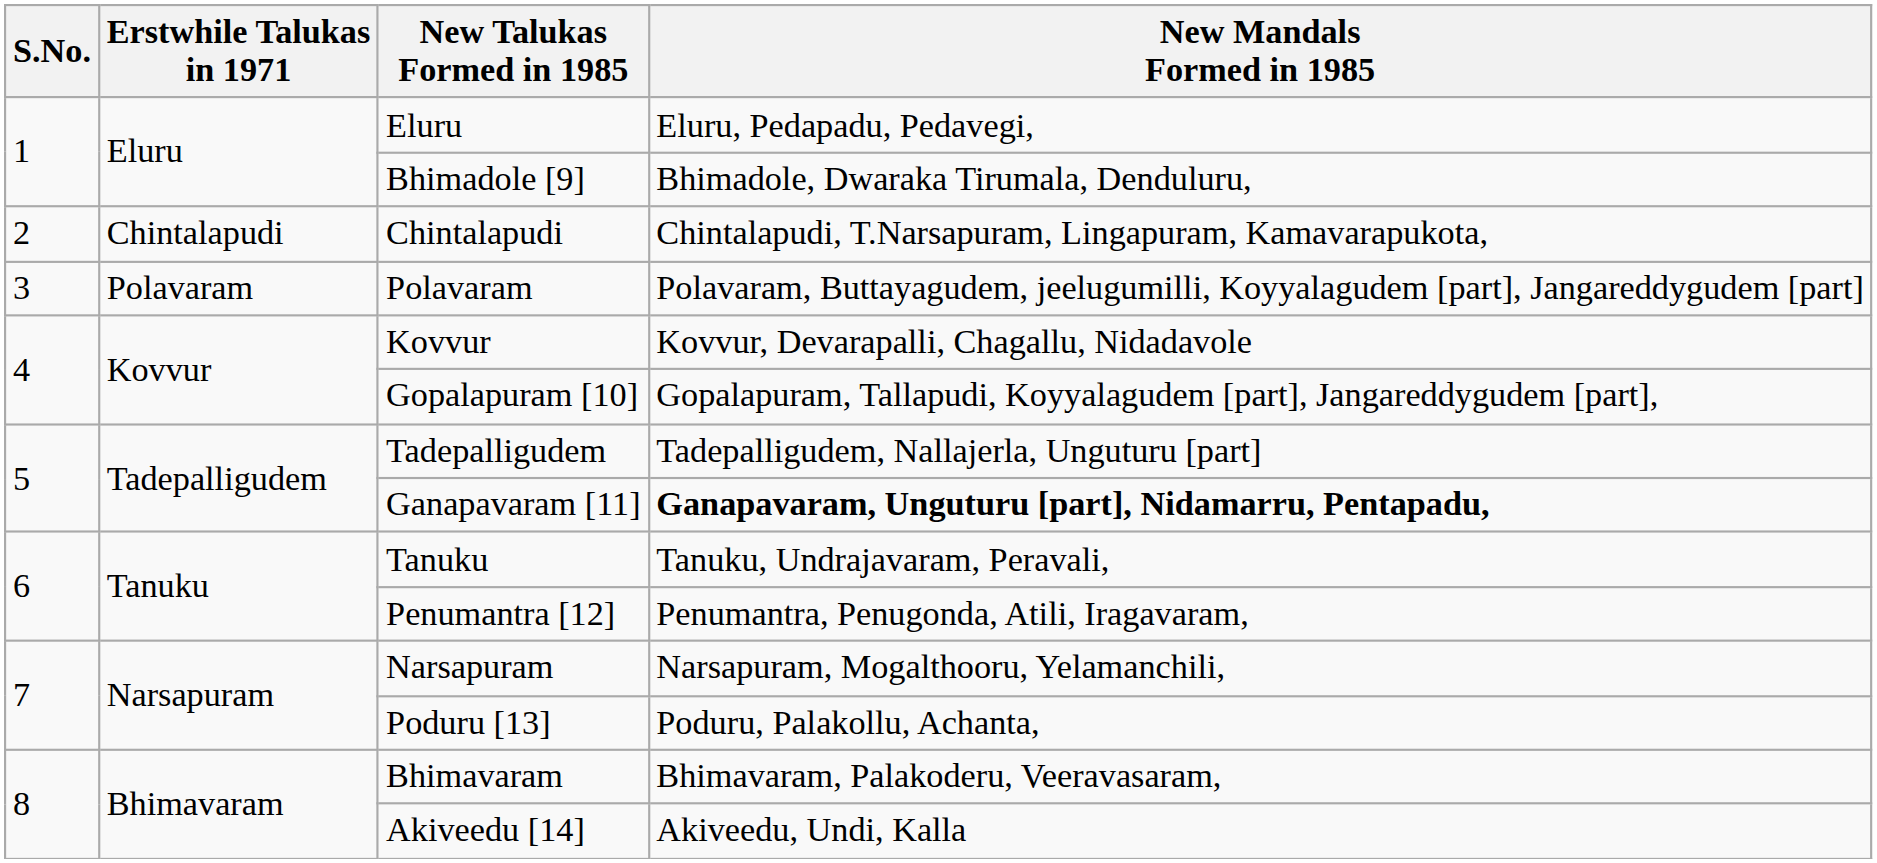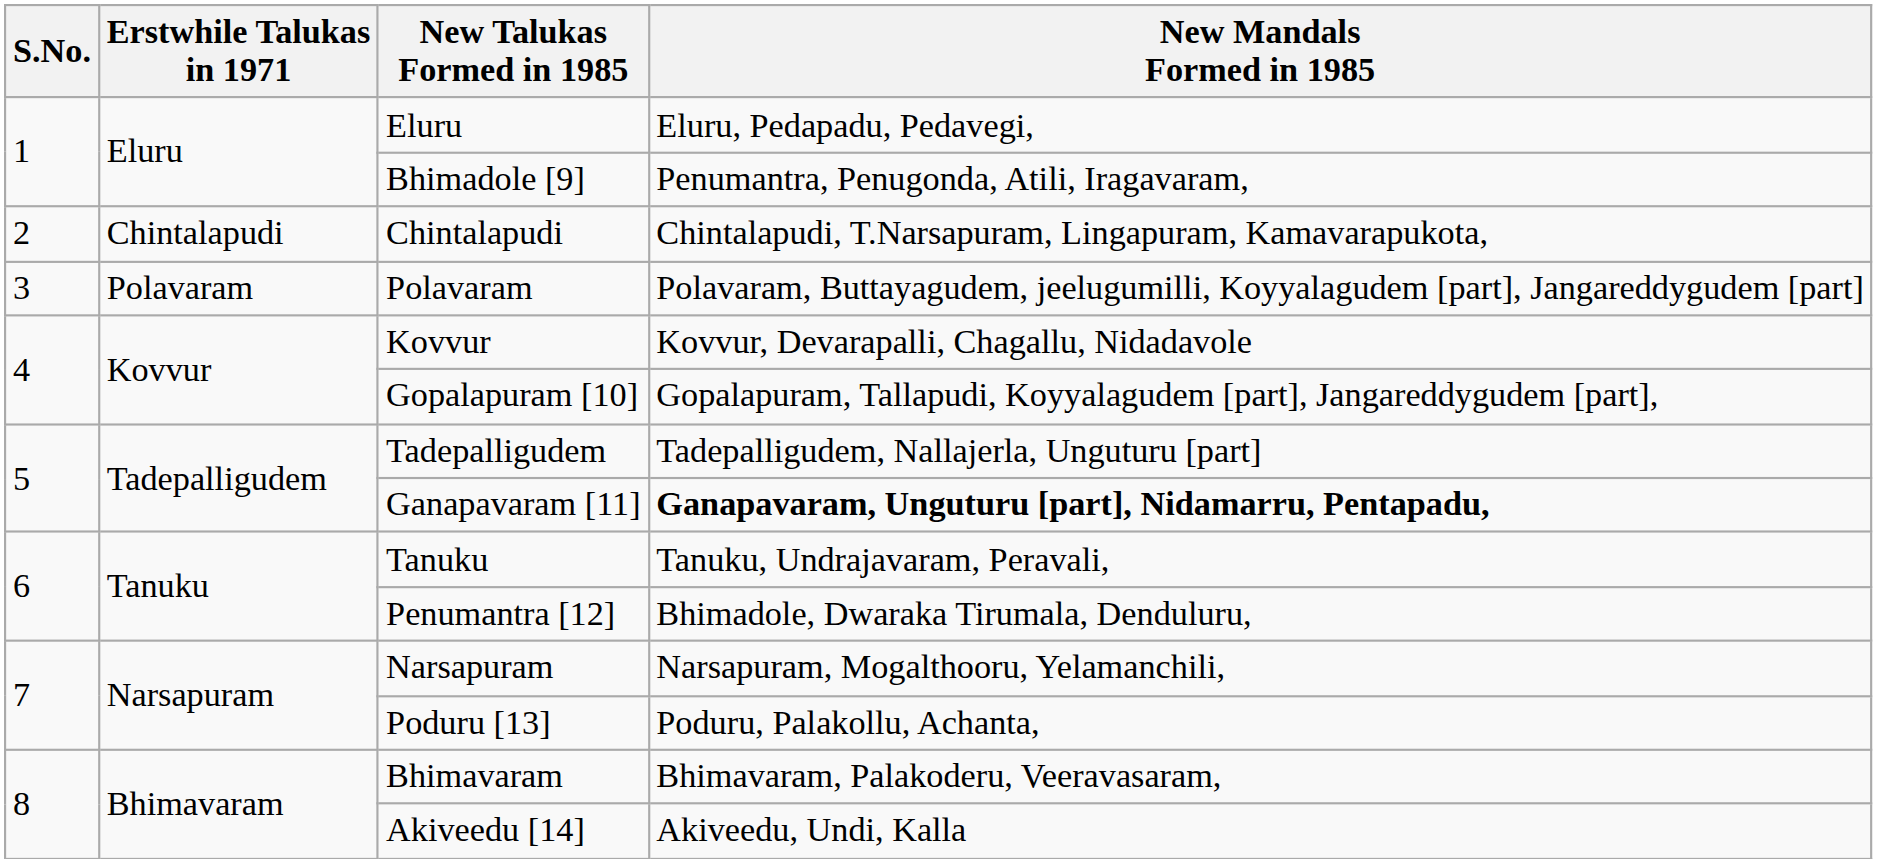Bhimadole [9] | New Mandals Formed in 1985: Bhimadole, Dwaraka Tirumala, Denduluru, -> Penumantra, Penugonda, Atili, Iragavaram,
Penumantra [12] | New Mandals Formed in 1985: Penumantra, Penugonda, Atili, Iragavaram, -> Bhimadole, Dwaraka Tirumala, Denduluru,
